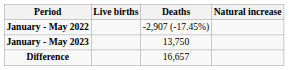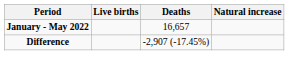January - May 2022 | Deaths: -2,907 (-17.45%) -> 16,657
- row: January - May 2023 | 13,750
Difference | Deaths: 16,657 -> -2,907 (-17.45%)
